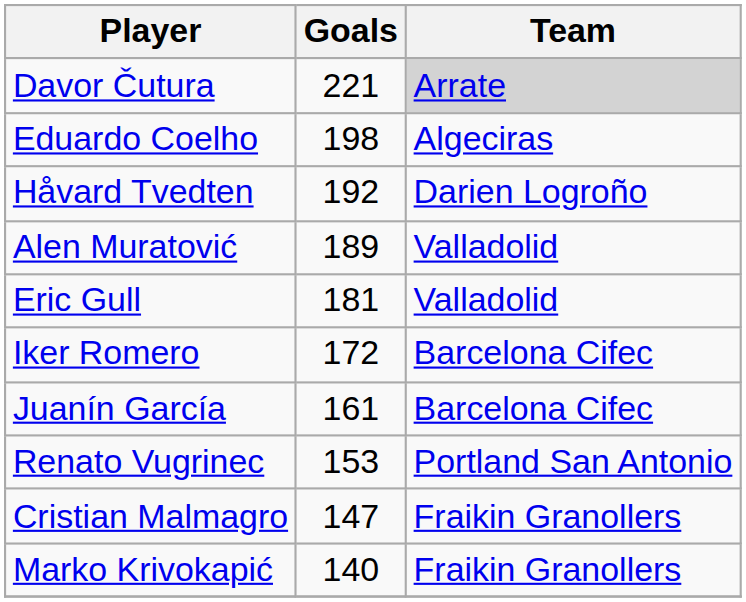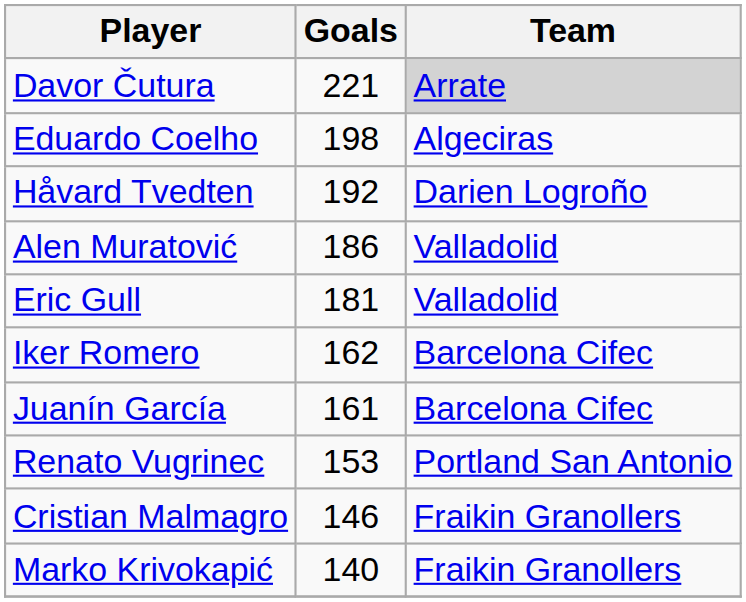Alen Muratović | Goals: 189 -> 186
Iker Romero | Goals: 172 -> 162
Cristian Malmagro | Goals: 147 -> 146
